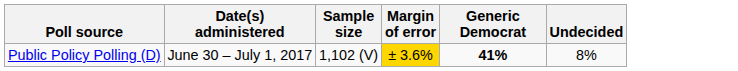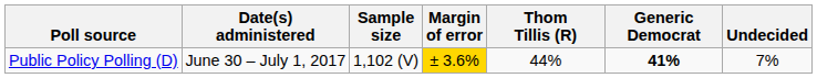+ column: Thom Tillis (R) | 44%
Public Policy Polling (D) | Undecided: 8% -> 7%
